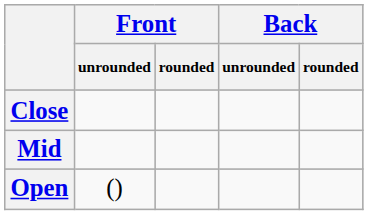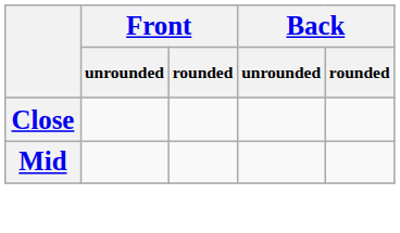- row: Open | ()
